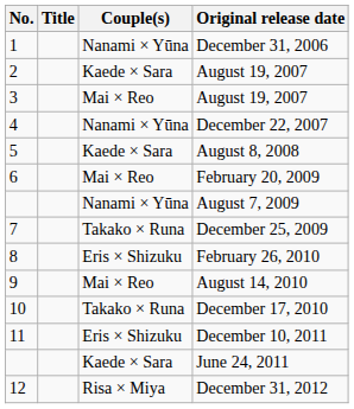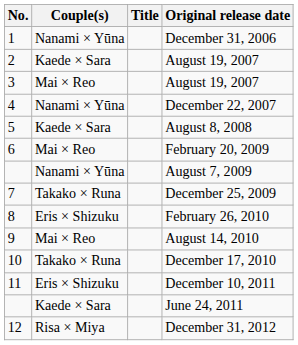columns swapped: Title <-> Couple(s)
